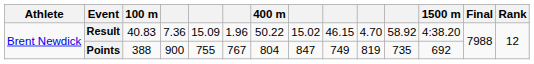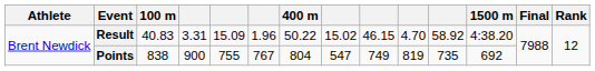Result | column 4: 7.36 -> 3.31
Points | 100 m: 388 -> 838
Points | column 8: 847 -> 547
